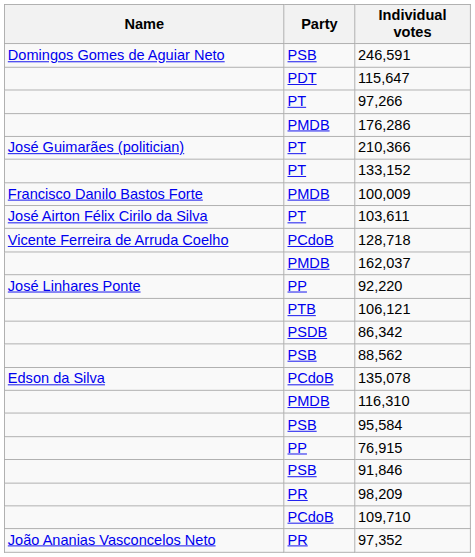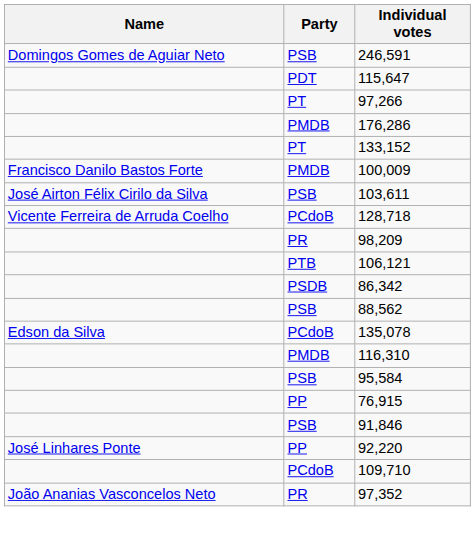- row: José Guimarães (politician) | PT | 210,366
103,611 | Party: PT -> PSB
- row: PMDB | 162,037
rows swapped: 98,209 <-> 92,220
